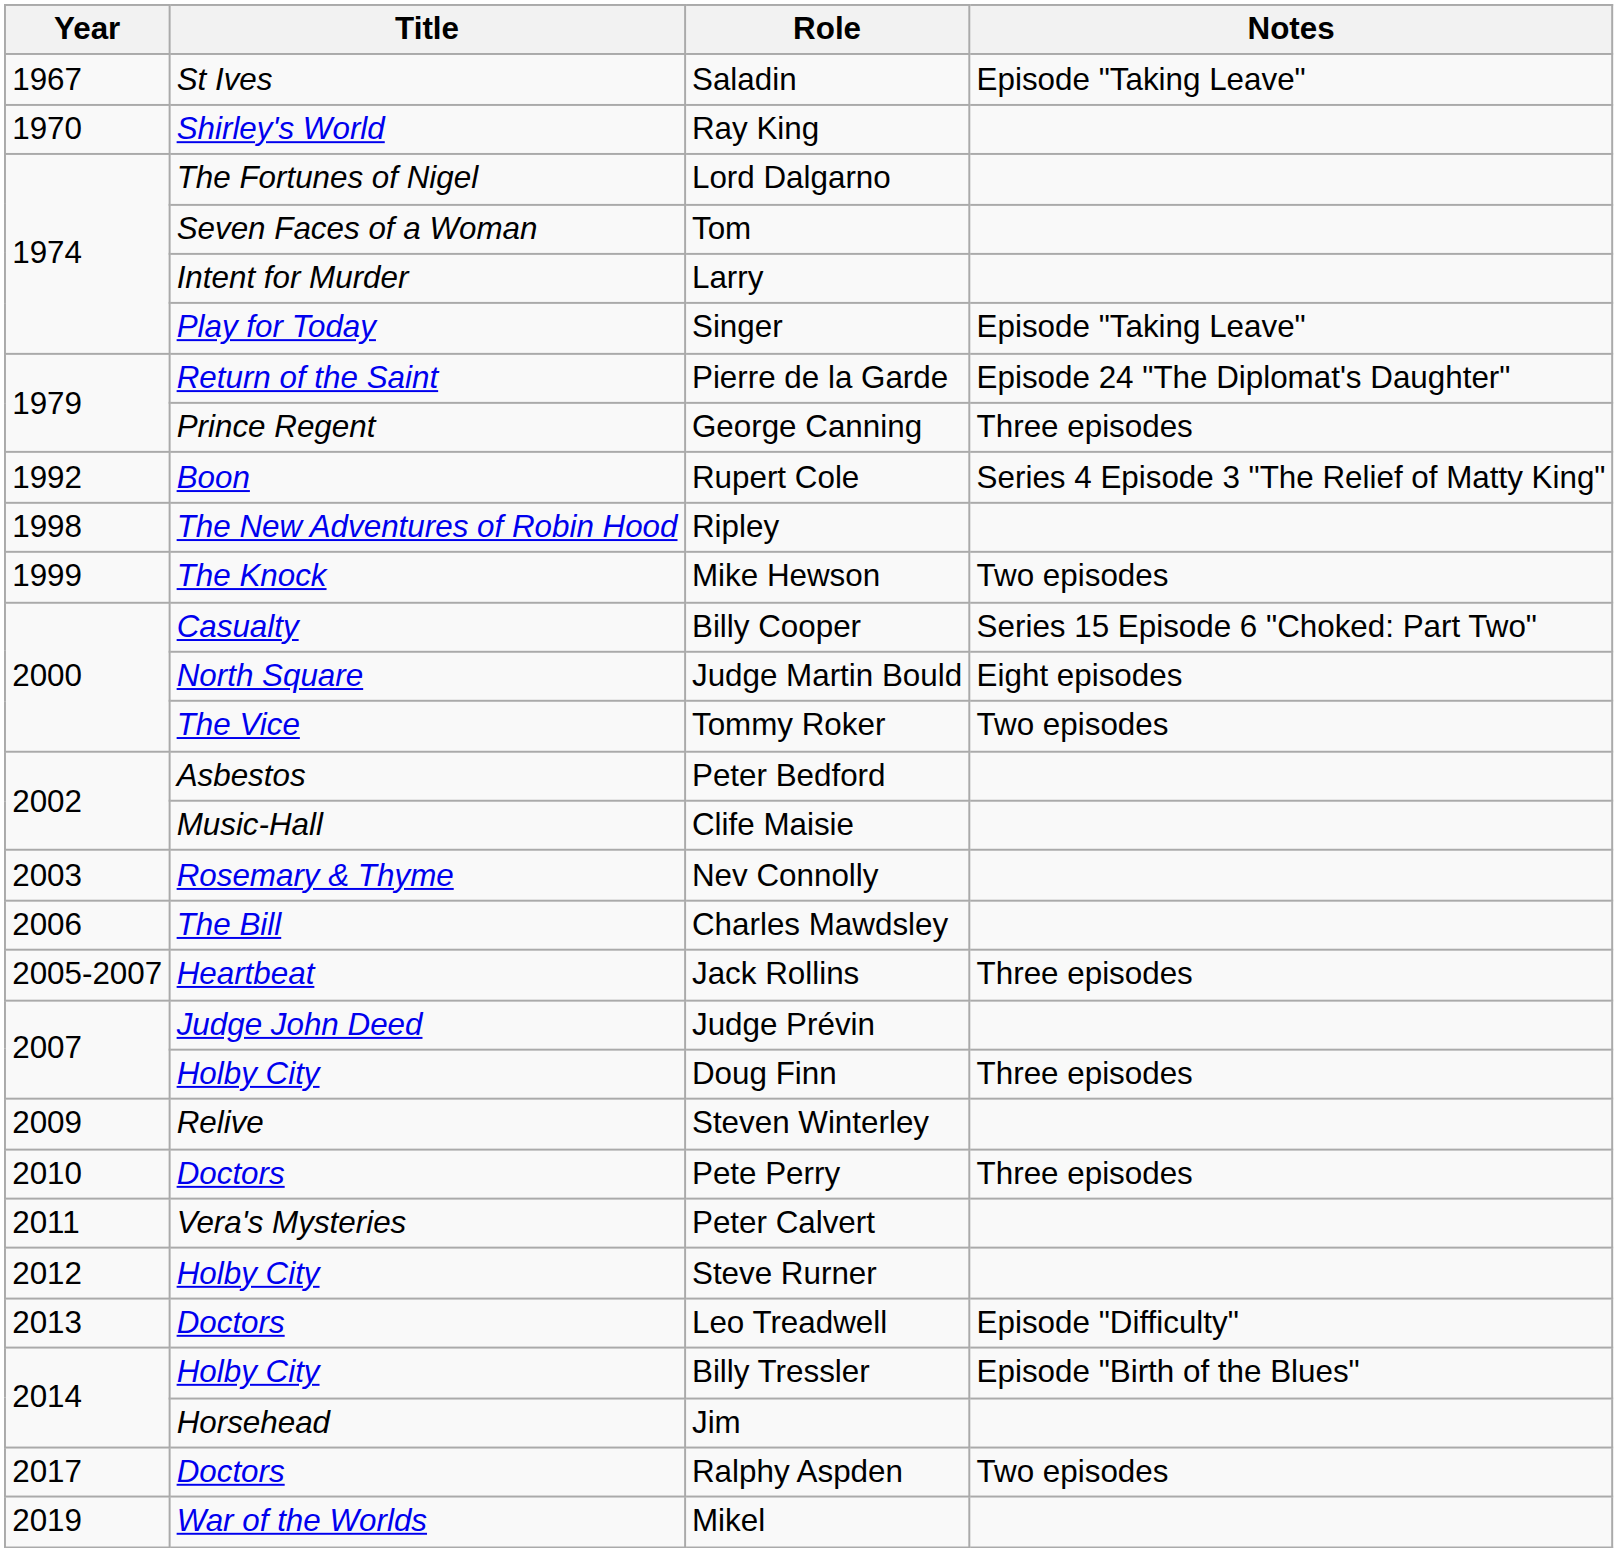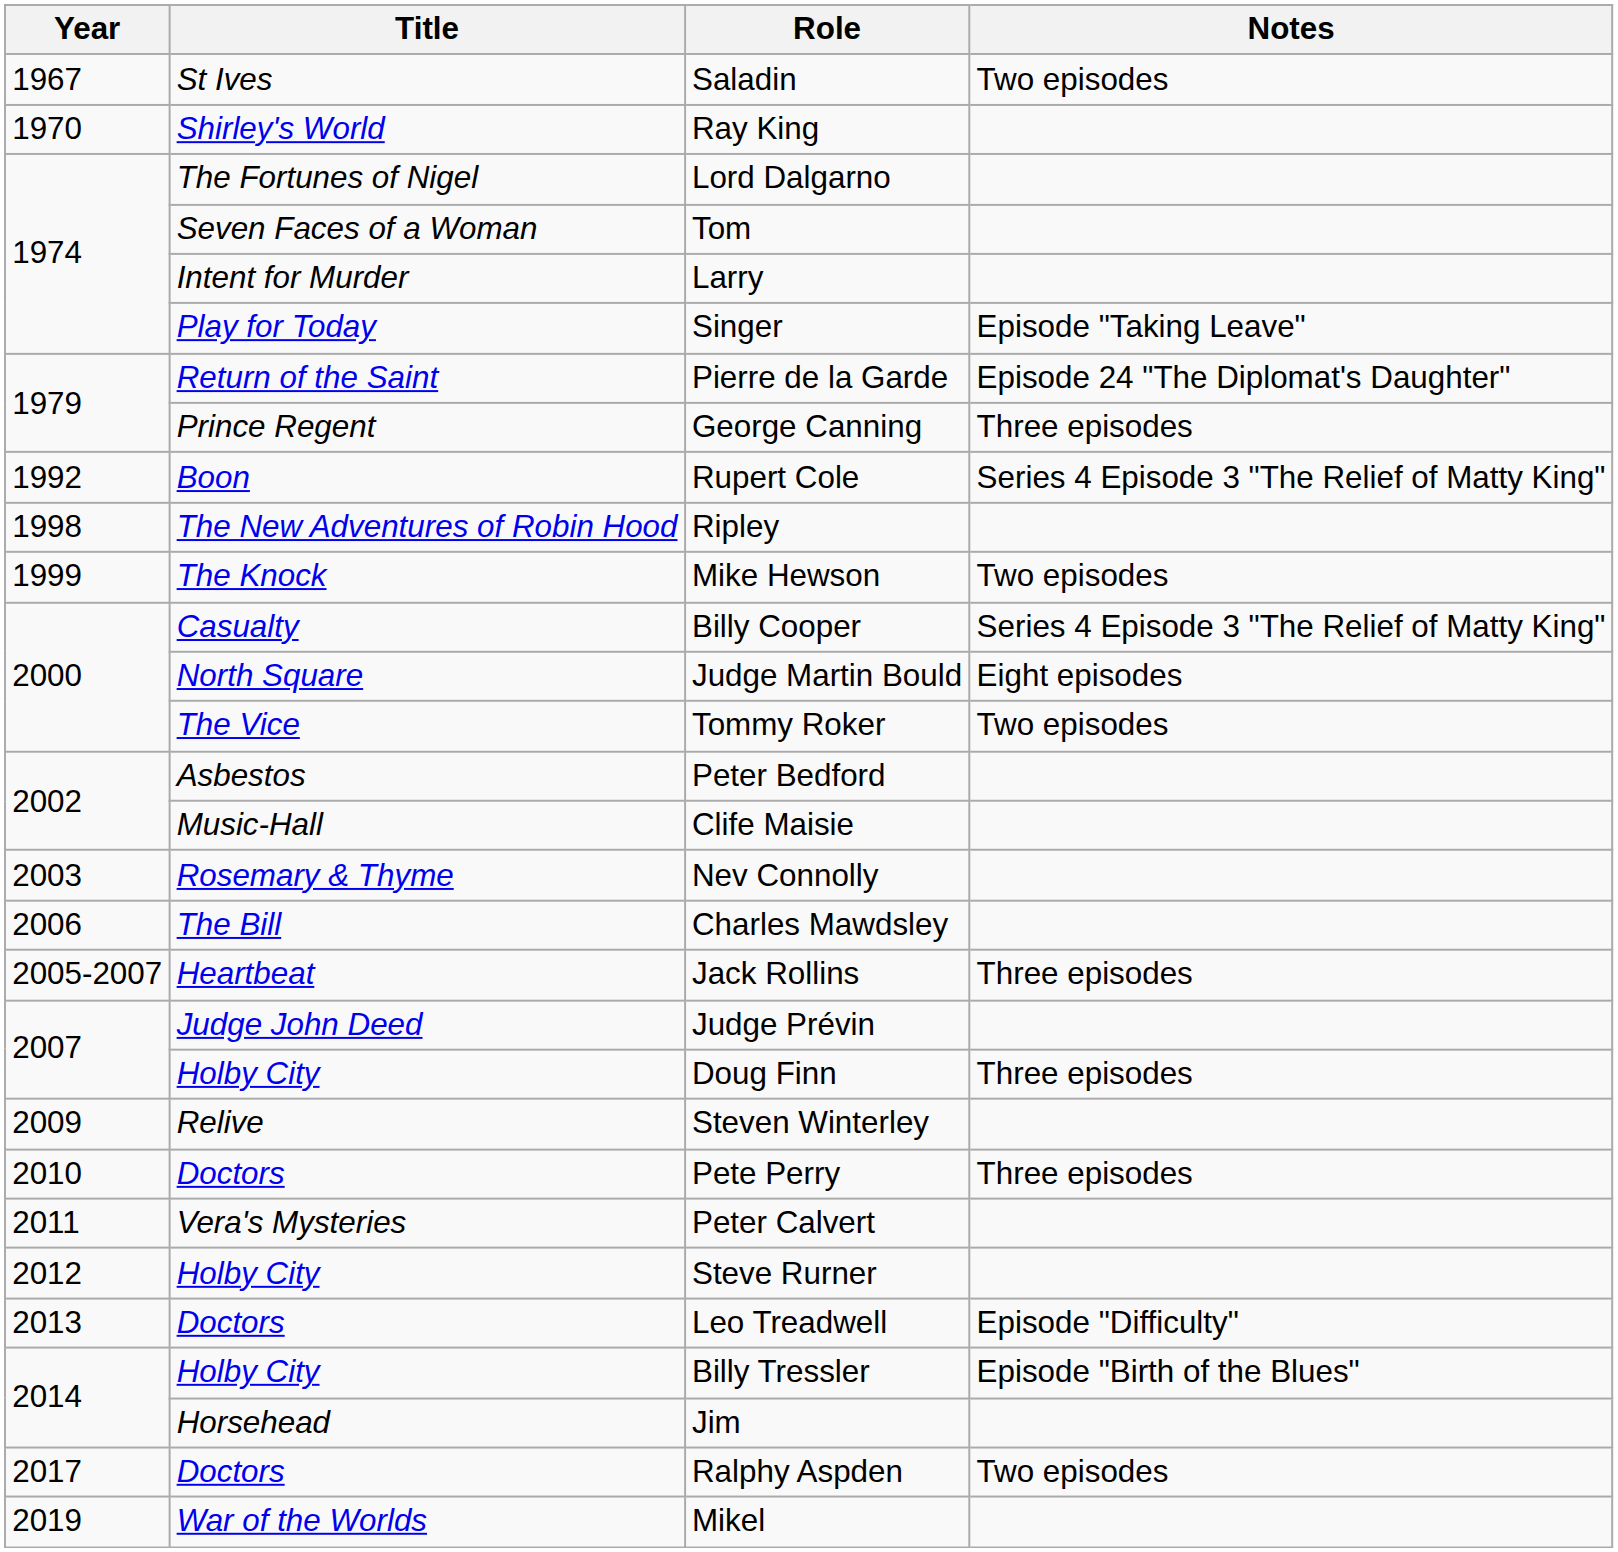Saladin | Notes: Episode "Taking Leave" -> Two episodes
Billy Cooper | Notes: Series 15 Episode 6 "Choked: Part Two" -> Series 4 Episode 3 "The Relief of Matty King"
